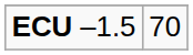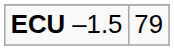ECU –1.5 | column 2: 70 -> 79
